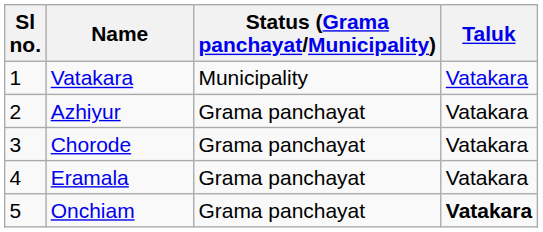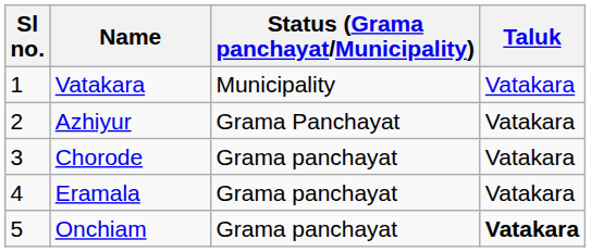Azhiyur | Status (Grama panchayat/Municipality): Grama panchayat -> Grama Panchayat
